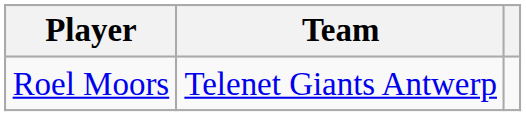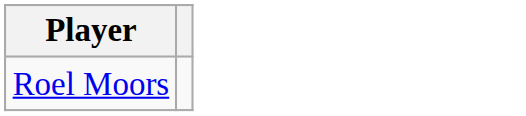- column: Team | Telenet Giants Antwerp
